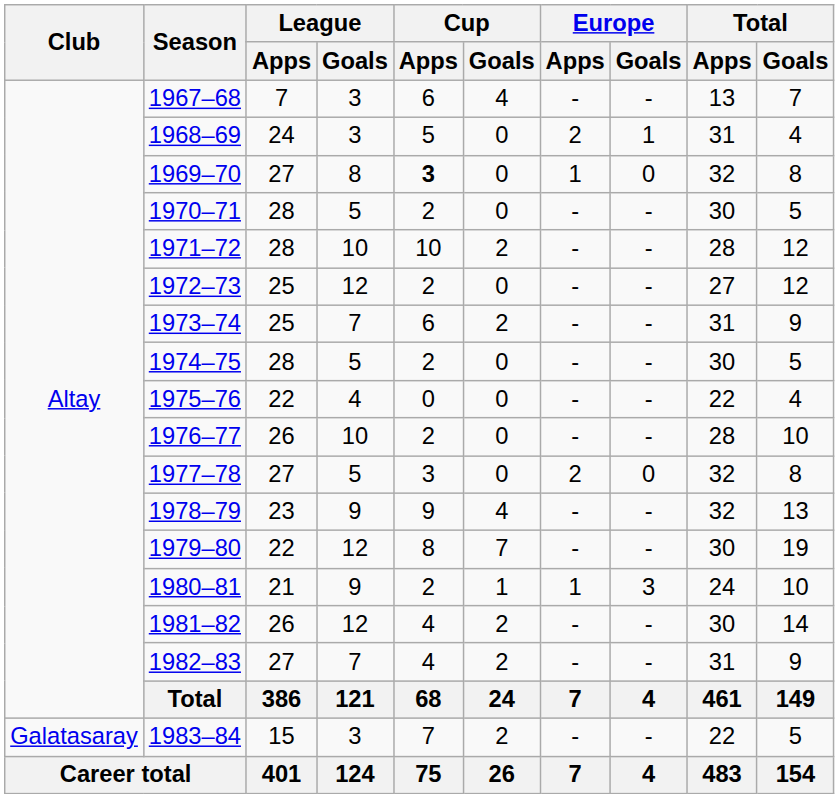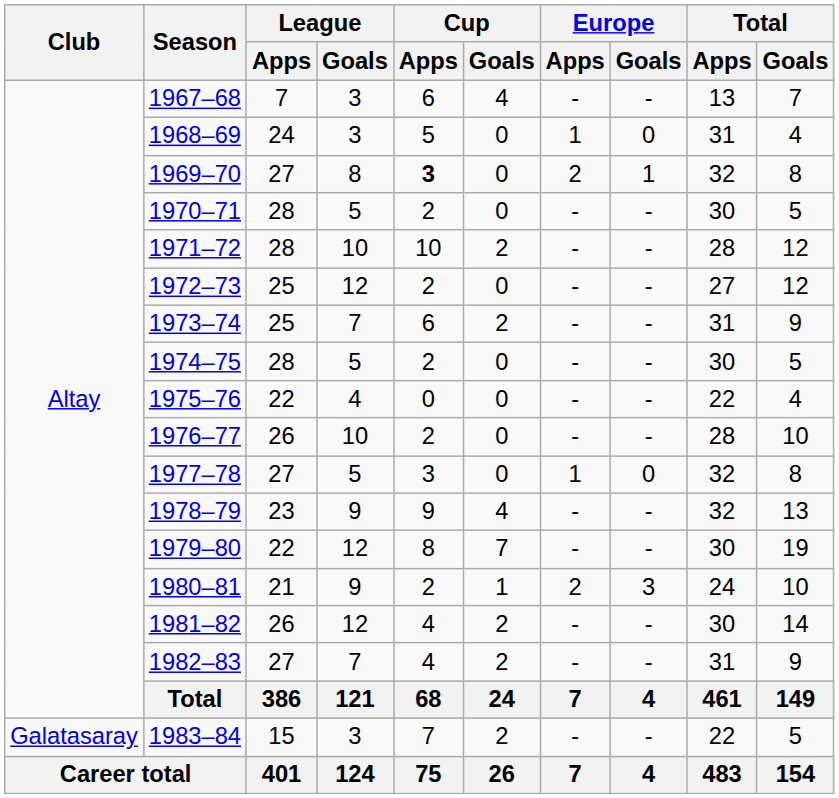1968–69 | Europe / Apps: 2 -> 1
1968–69 | Europe / Goals: 1 -> 0
1969–70 | Europe / Apps: 1 -> 2
1969–70 | Europe / Goals: 0 -> 1
1977–78 | Europe / Apps: 2 -> 1
1980–81 | Europe / Apps: 1 -> 2
